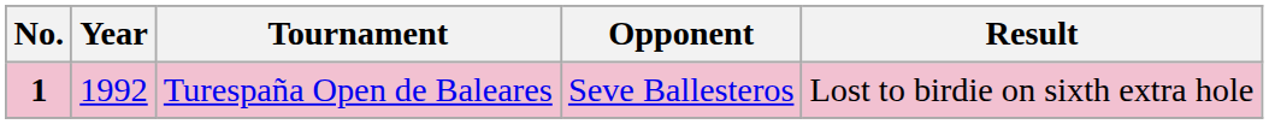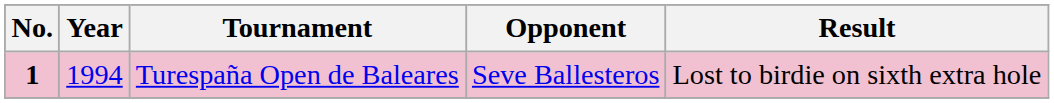Turespaña Open de Baleares | Year: 1992 -> 1994
